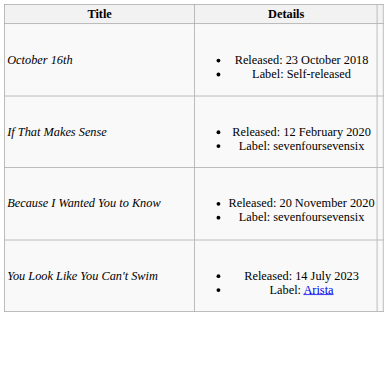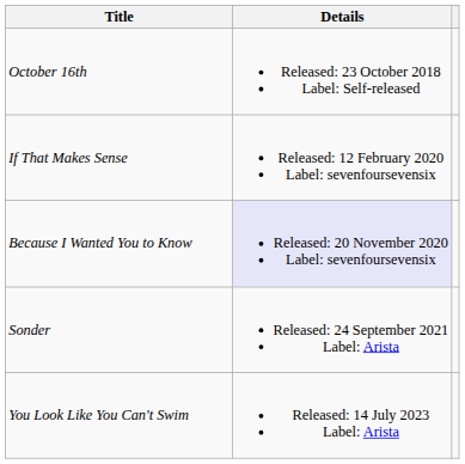Because I Wanted You to Know | Details: no background -> lavender background
+ row: Sonder | Released: 24 September 2021 Label: Arista
